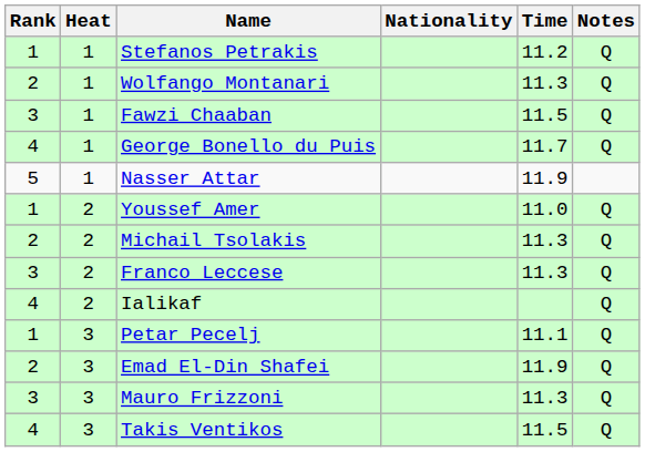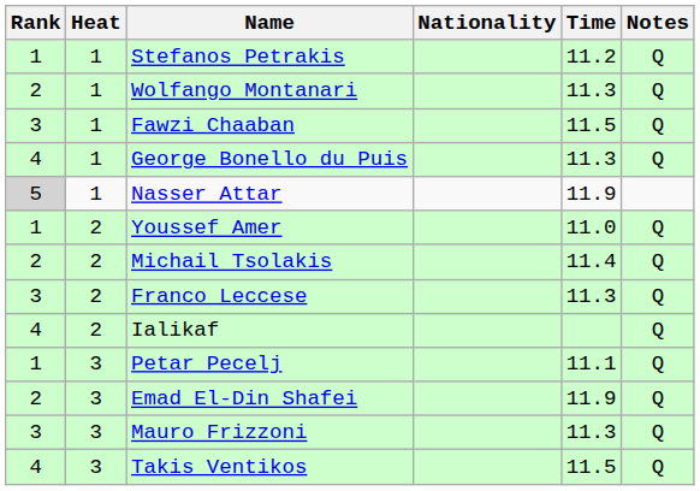George Bonello du Puis | Time: 11.7 -> 11.3
Nasser Attar | Rank: no background -> lightgrey background
Michail Tsolakis | Time: 11.3 -> 11.4
